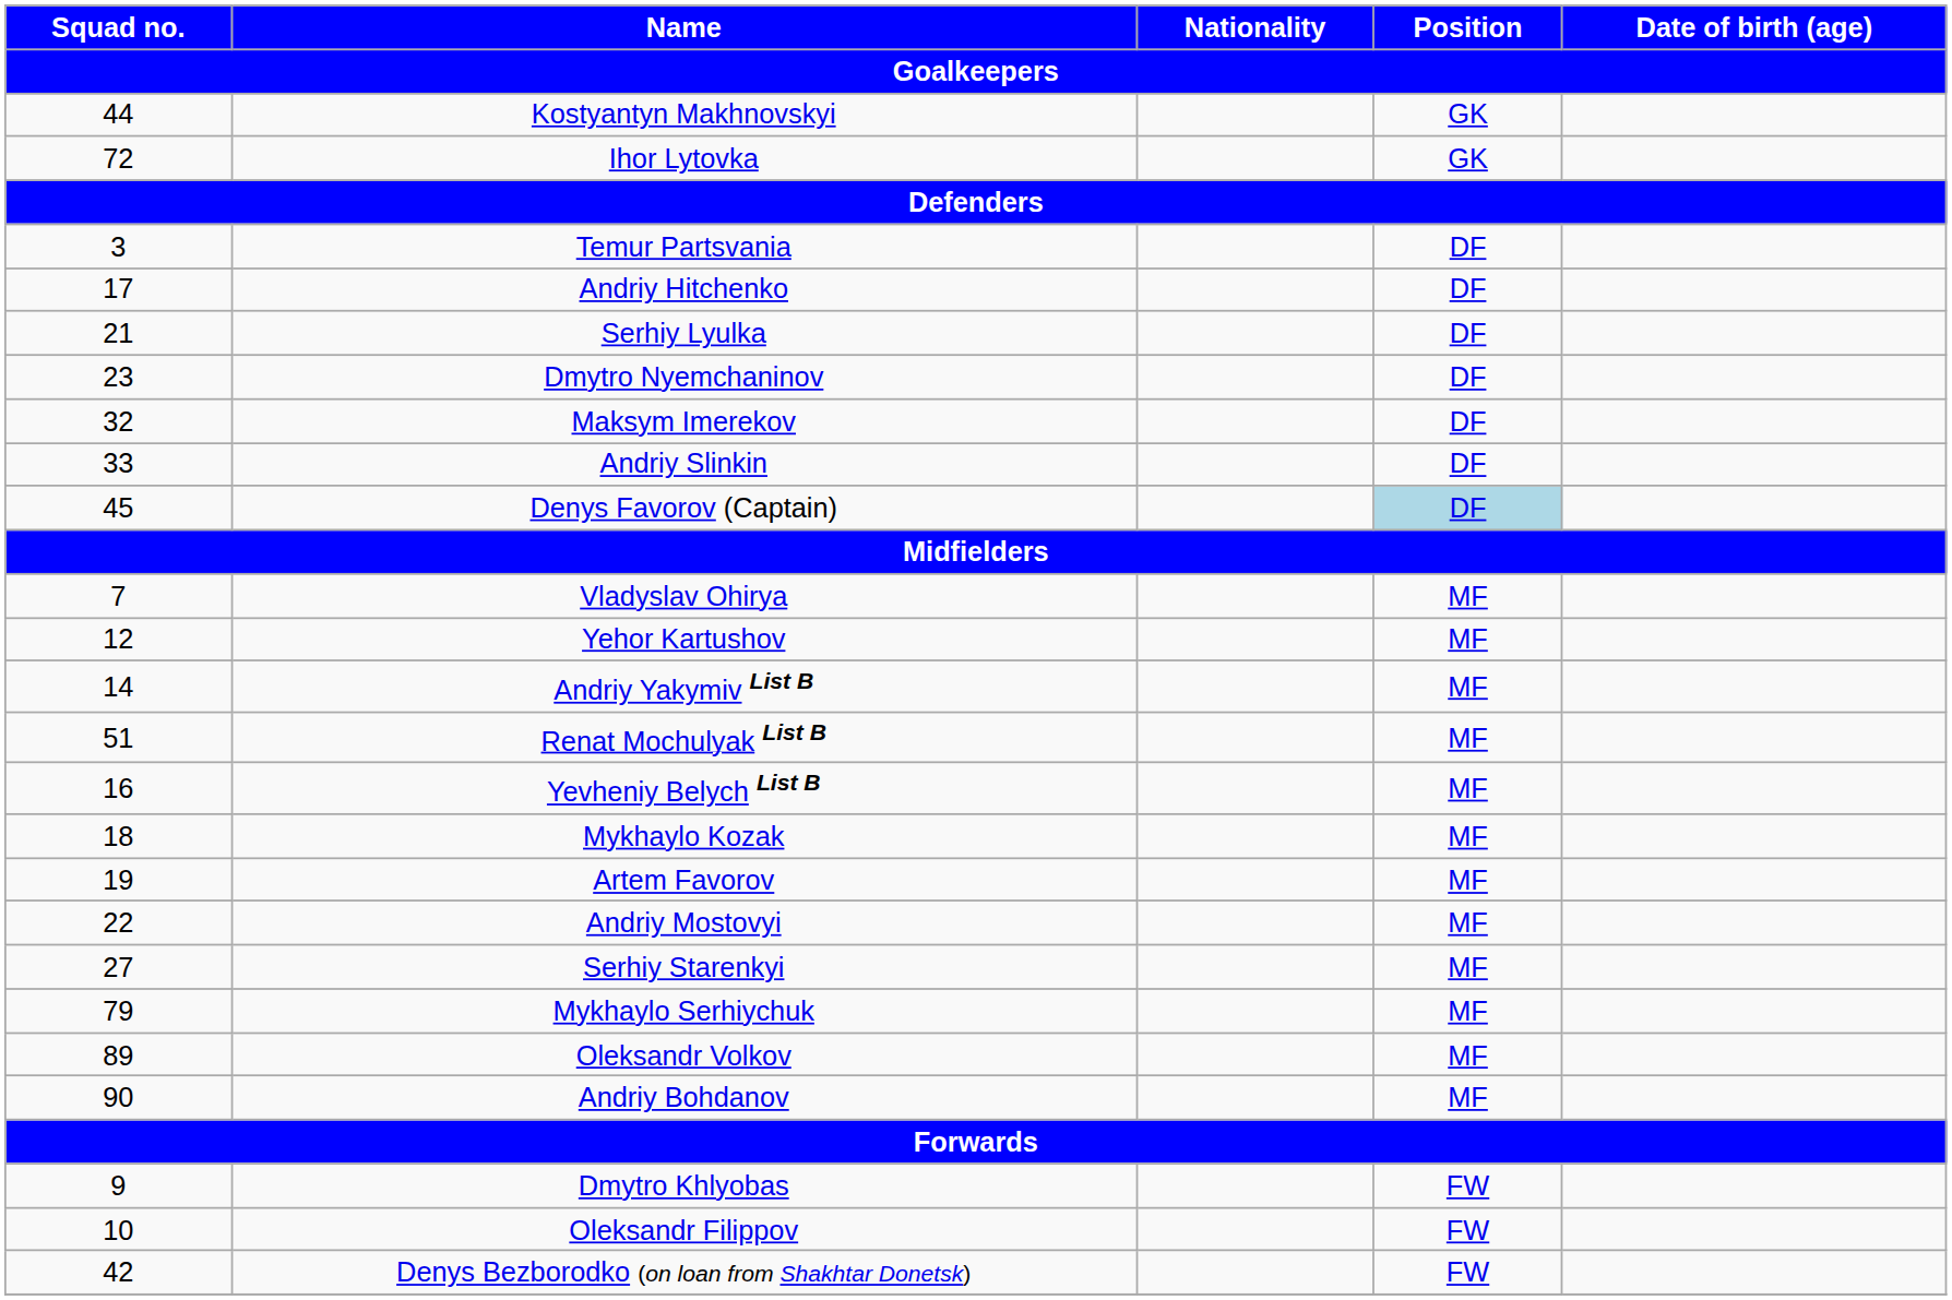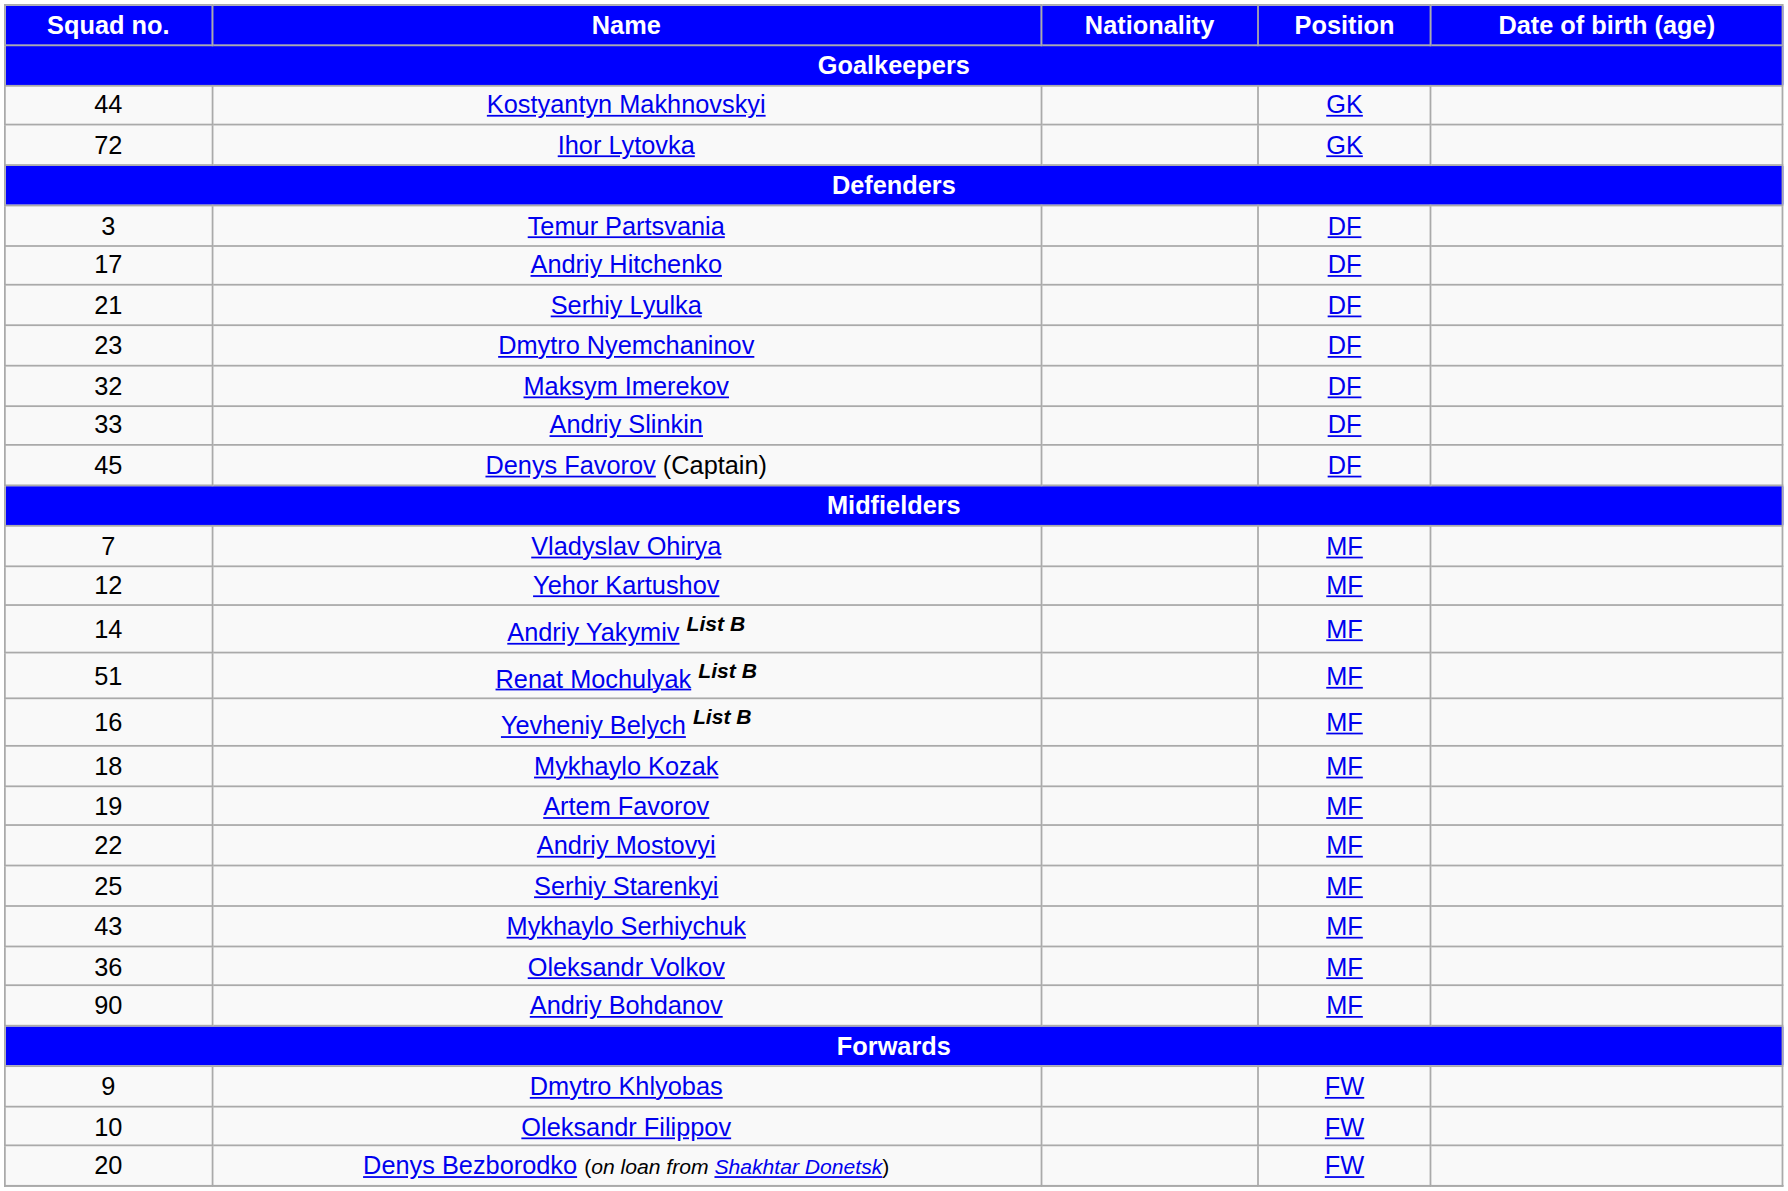Denys Favorov (Captain) | Position / Goalkeepers: lightblue background -> no background
Serhiy Starenkyi | Squad no. / Goalkeepers: 27 -> 25
Mykhaylo Serhiychuk | Squad no. / Goalkeepers: 79 -> 43
Oleksandr Volkov | Squad no. / Goalkeepers: 89 -> 36
Denys Bezborodko (on loan from Shakhtar Donetsk) | Squad no. / Goalkeepers: 42 -> 20
